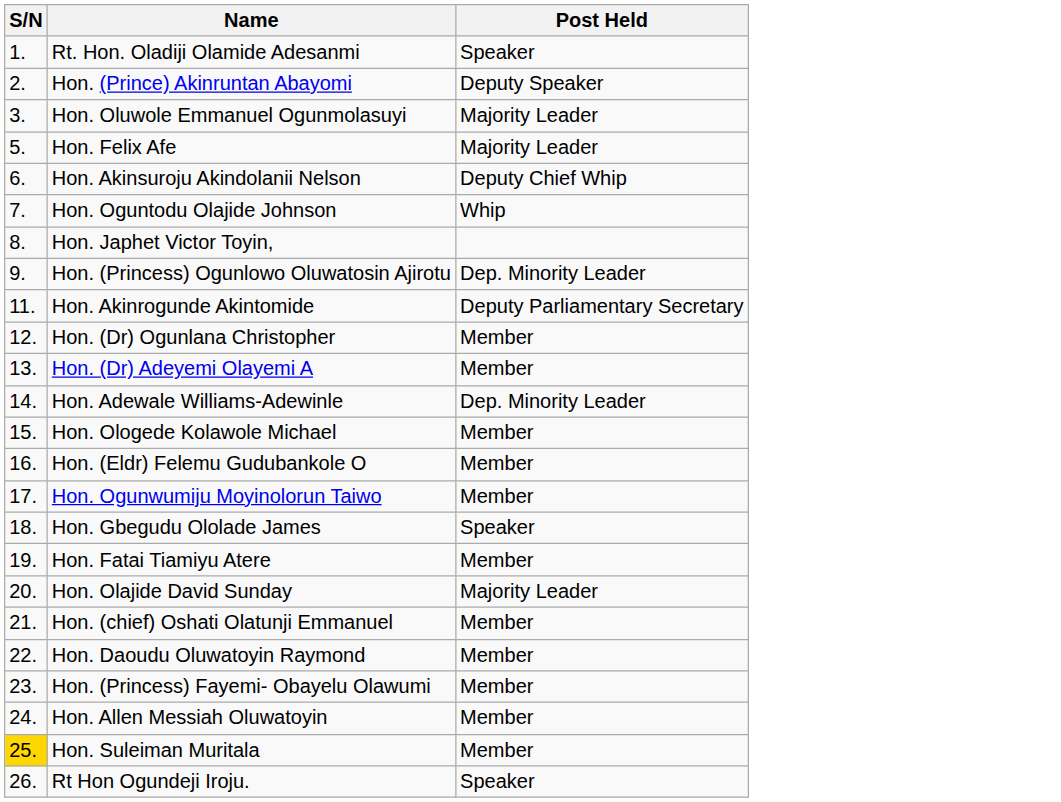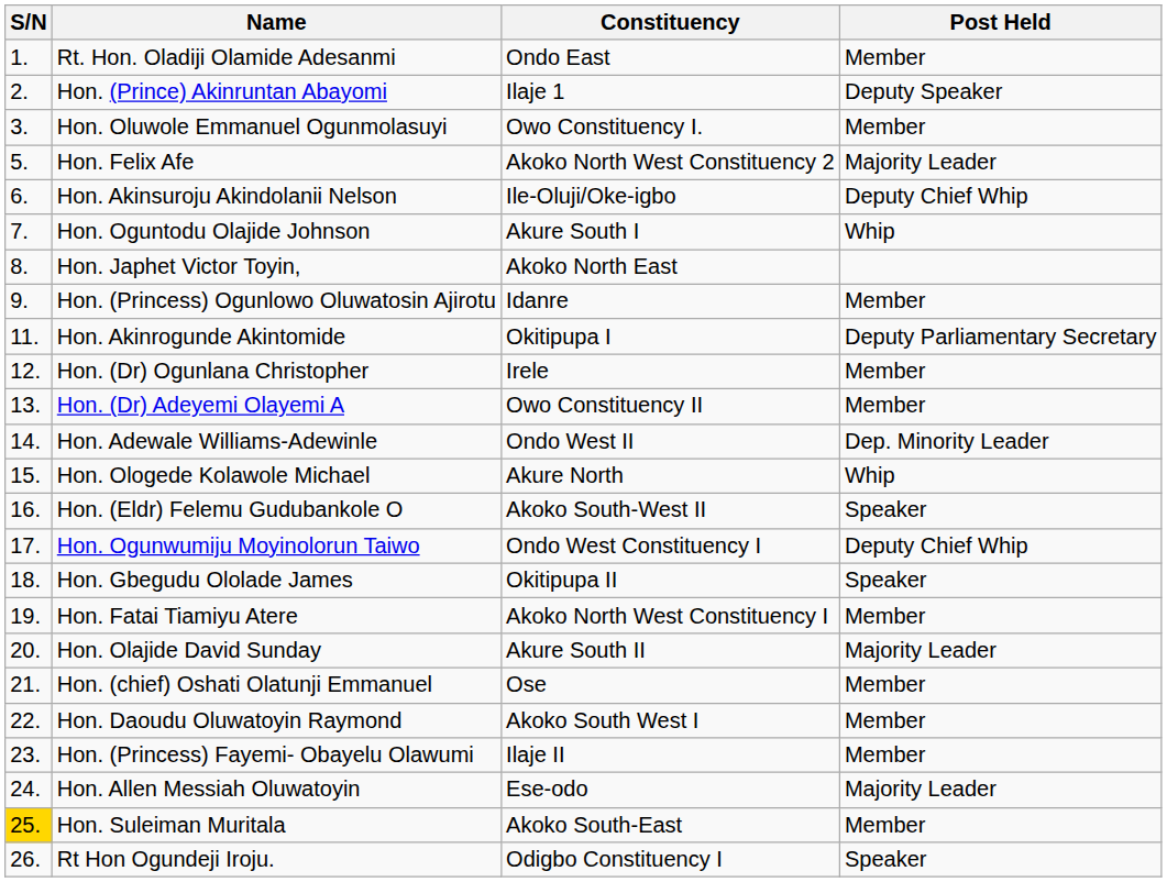+ column: Constituency | Ondo East | Ilaje 1 | Owo Constituency I. | Akoko North West Constituency 2 | Ile-Oluji/Oke-igbo | Akure South I | Akoko North East | Idanre | Okitipupa I | Irele | Owo Constituency II | Ondo West II | Akure North | Akoko South-West II | Ondo West Constituency I | Okitipupa II | Akoko North West Constituency I | Akure South II | Ose | Akoko South West I | Ilaje II | Ese-odo | Akoko South-East | Odigbo Constituency I
Rt. Hon. Oladiji Olamide Adesanmi | Post Held: Speaker -> Member
Hon. Oluwole Emmanuel Ogunmolasuyi | Post Held: Majority Leader -> Member
Hon. (Princess) Ogunlowo Oluwatosin Ajirotu | Post Held: Dep. Minority Leader -> Member
Hon. Ologede Kolawole Michael | Post Held: Member -> Whip
Hon. (Eldr) Felemu Gudubankole O | Post Held: Member -> Speaker
Hon. Ogunwumiju Moyinolorun Taiwo | Post Held: Member -> Deputy Chief Whip
Hon. Allen Messiah Oluwatoyin | Post Held: Member -> Majority Leader
